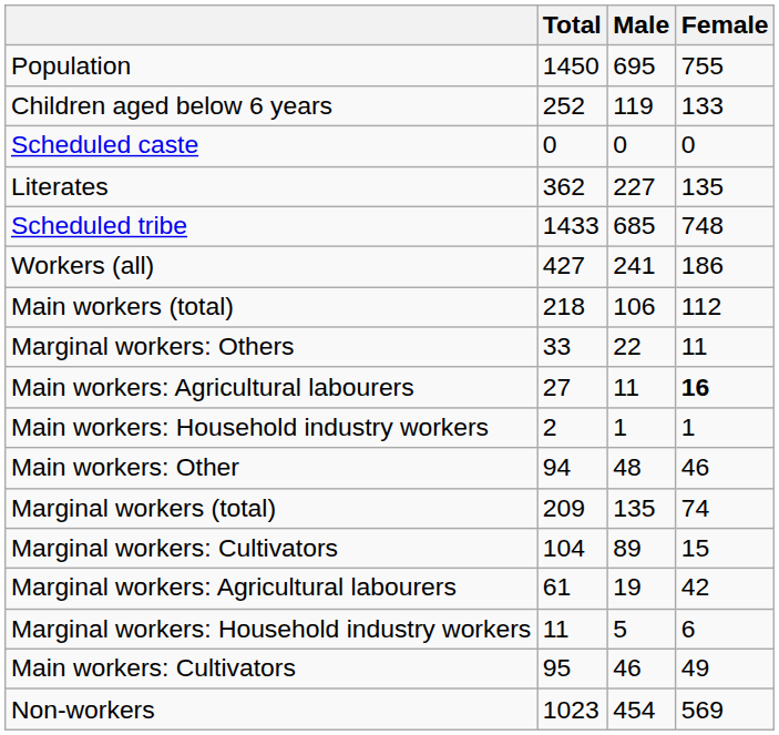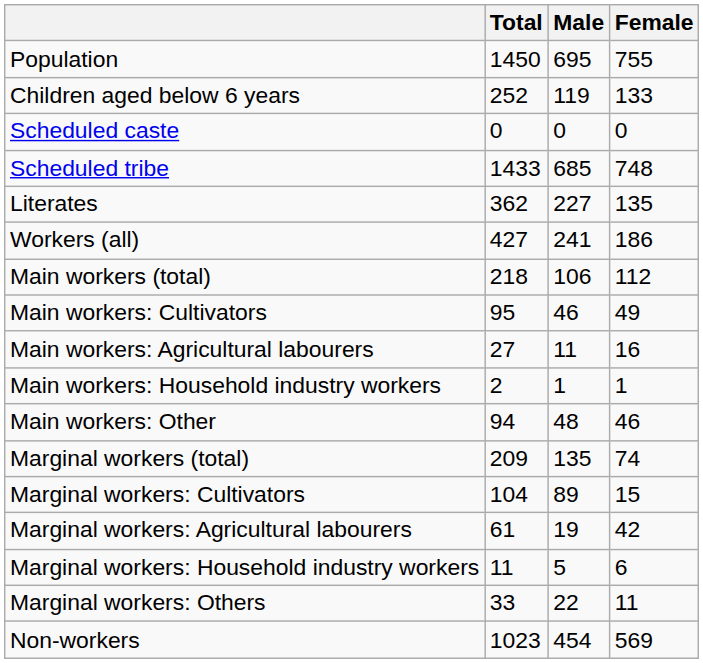rows swapped: Scheduled tribe <-> Literates
rows swapped: Main workers: Cultivators <-> Marginal workers: Others
Main workers: Agricultural labourers | Female: bold -> normal
